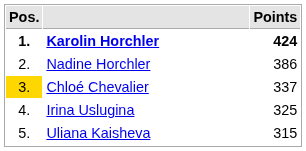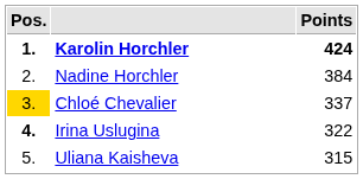Nadine Horchler | Points: 386 -> 384
Irina Uslugina | Pos.: normal -> bold
Irina Uslugina | Points: 325 -> 322
